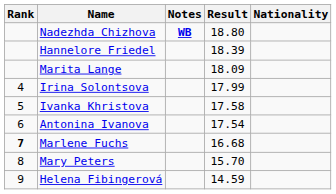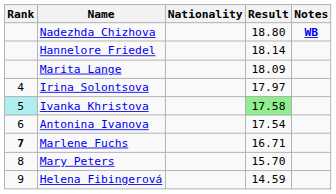columns swapped: Nationality <-> Notes
Hannelore Friedel | Result: 18.39 -> 18.14
Irina Solontsova | Result: 17.99 -> 17.97
Ivanka Khristova | Rank: no background -> paleturquoise background
Ivanka Khristova | Result: no background -> lightgreen background
Marlene Fuchs | Result: 16.68 -> 16.71
